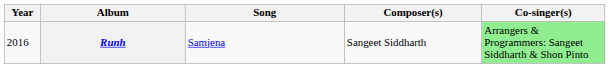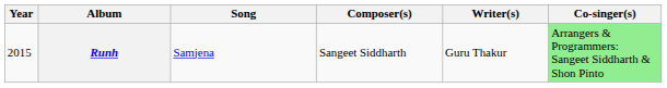+ column: Writer(s) | Guru Thakur
Runh | Year: 2016 -> 2015
